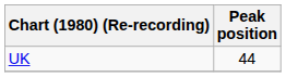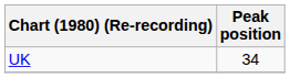UK | Peak position: 44 -> 34
